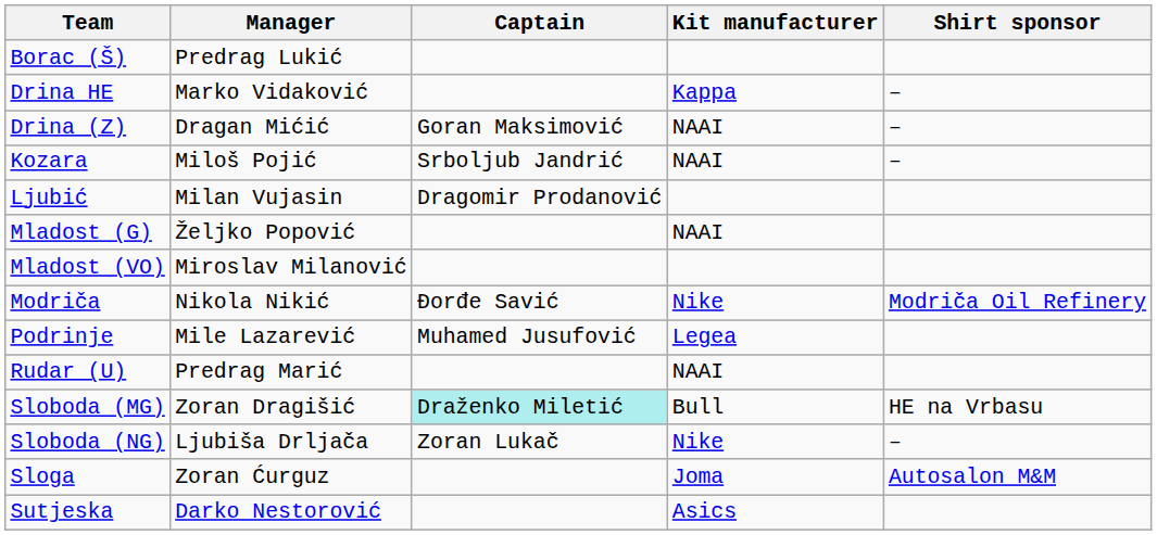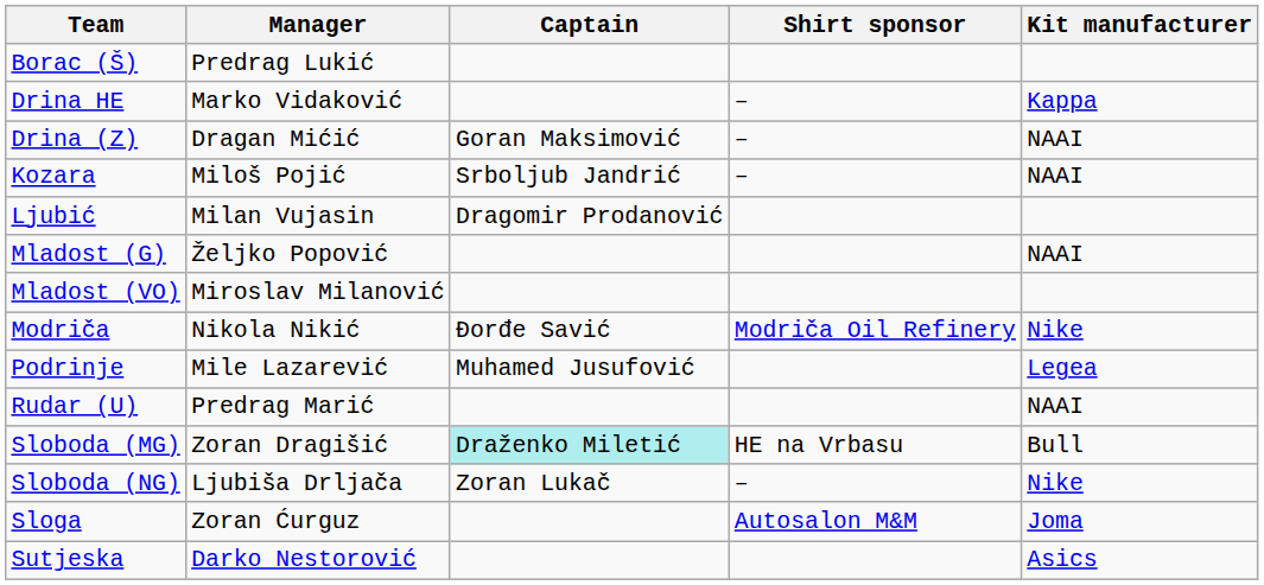columns swapped: Kit manufacturer <-> Shirt sponsor
